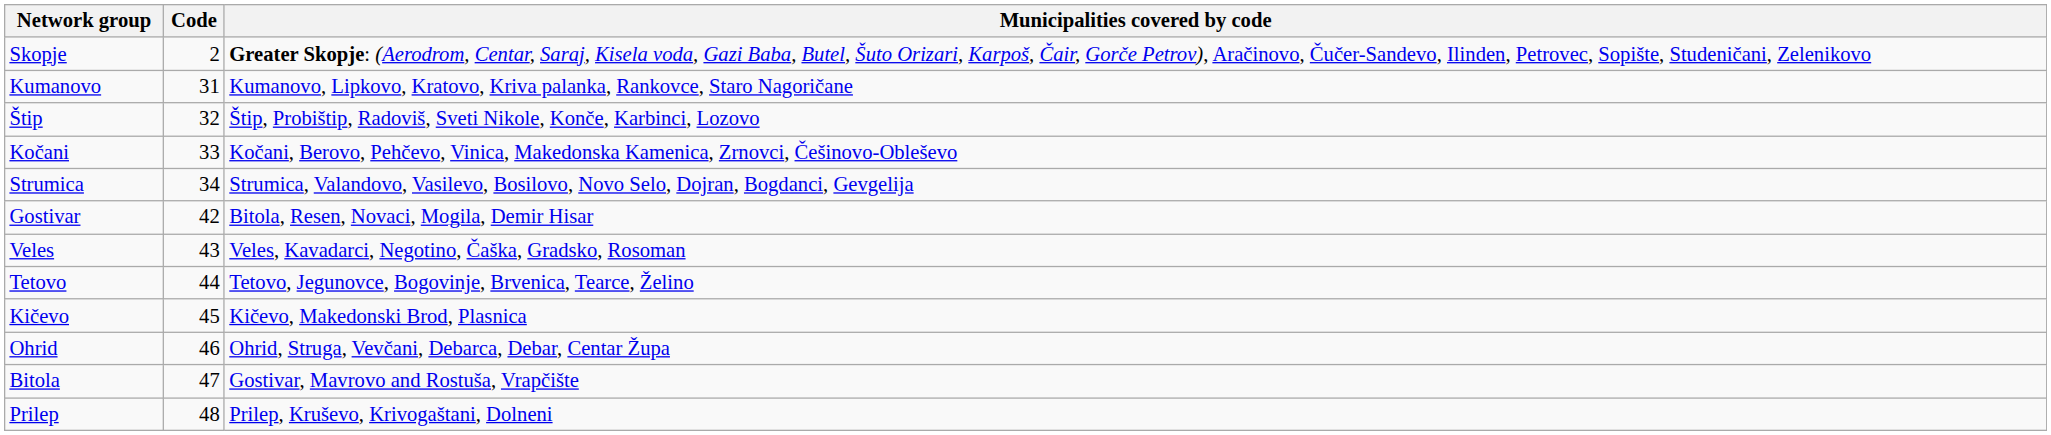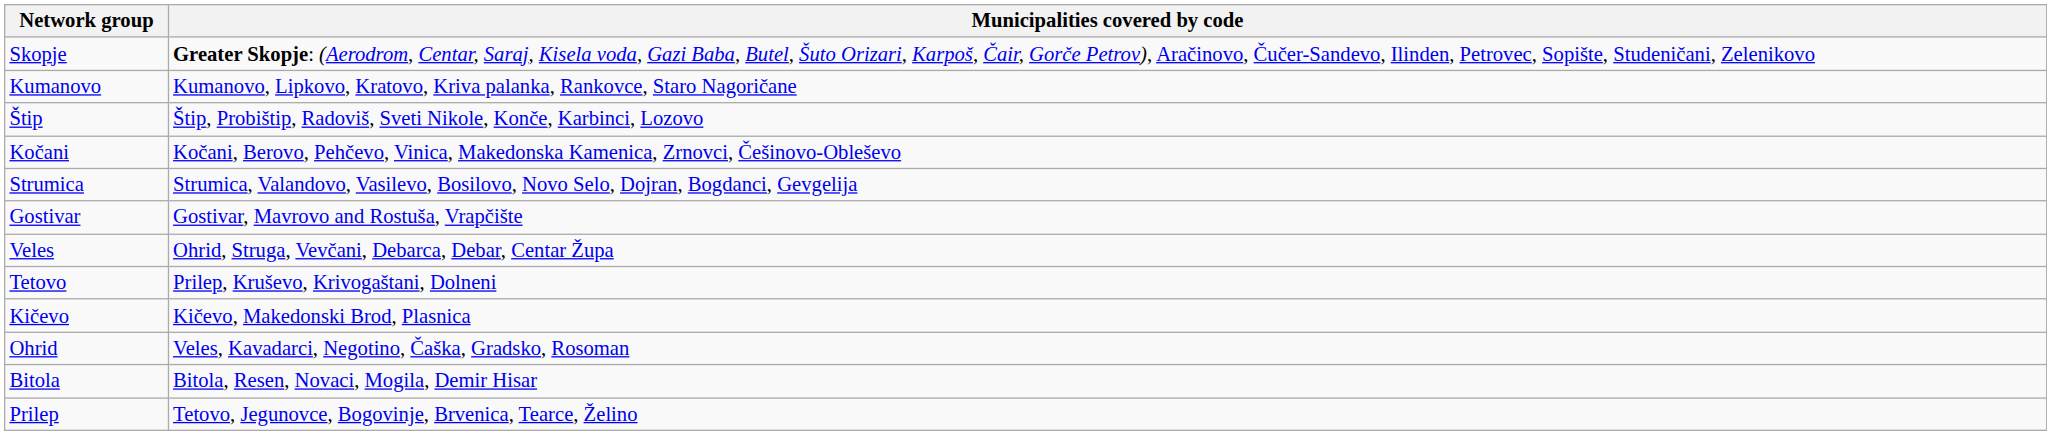- column: Code | 2 | 31 | 32 | 33 | 34 | 42 | 43 | 44 | 45 | 46 | 47 | 48
Gostivar | Municipalities covered by code: Bitola, Resen, Novaci, Mogila, Demir Hisar -> Gostivar, Mavrovo and Rostuša, Vrapčište
Veles | Municipalities covered by code: Veles, Kavadarci, Negotino, Čaška, Gradsko, Rosoman -> Ohrid, Struga, Vevčani, Debarca, Debar, Centar Župa
Tetovo | Municipalities covered by code: Tetovo, Jegunovce, Bogovinje, Brvenica, Tearce, Želino -> Prilep, Kruševo, Krivogaštani, Dolneni
Ohrid | Municipalities covered by code: Ohrid, Struga, Vevčani, Debarca, Debar, Centar Župa -> Veles, Kavadarci, Negotino, Čaška, Gradsko, Rosoman
Bitola | Municipalities covered by code: Gostivar, Mavrovo and Rostuša, Vrapčište -> Bitola, Resen, Novaci, Mogila, Demir Hisar
Prilep | Municipalities covered by code: Prilep, Kruševo, Krivogaštani, Dolneni -> Tetovo, Jegunovce, Bogovinje, Brvenica, Tearce, Želino
